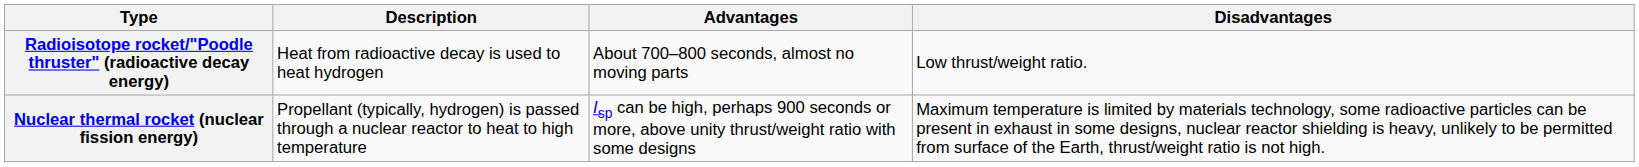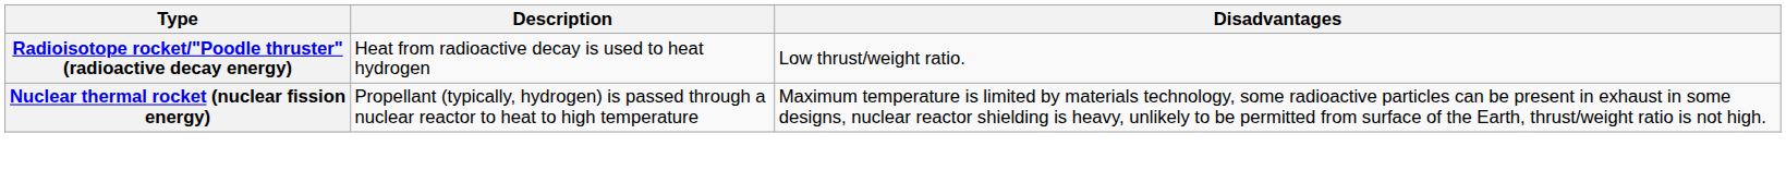- column: Advantages | About 700–800 seconds, almost no moving parts | Isp can be high, perhaps 900 seconds or more, above unity thrust/weight ratio with some designs
